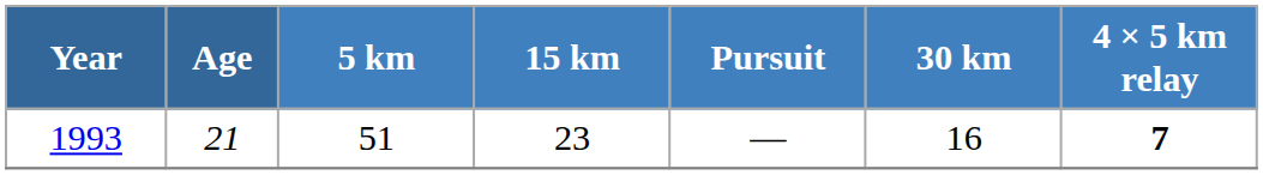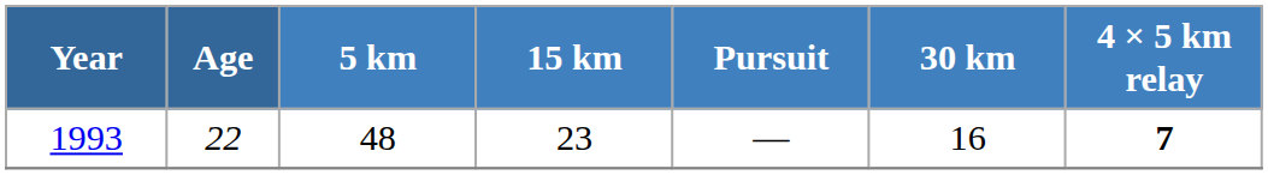1993 | Age: 21 -> 22
1993 | 5 km: 51 -> 48
